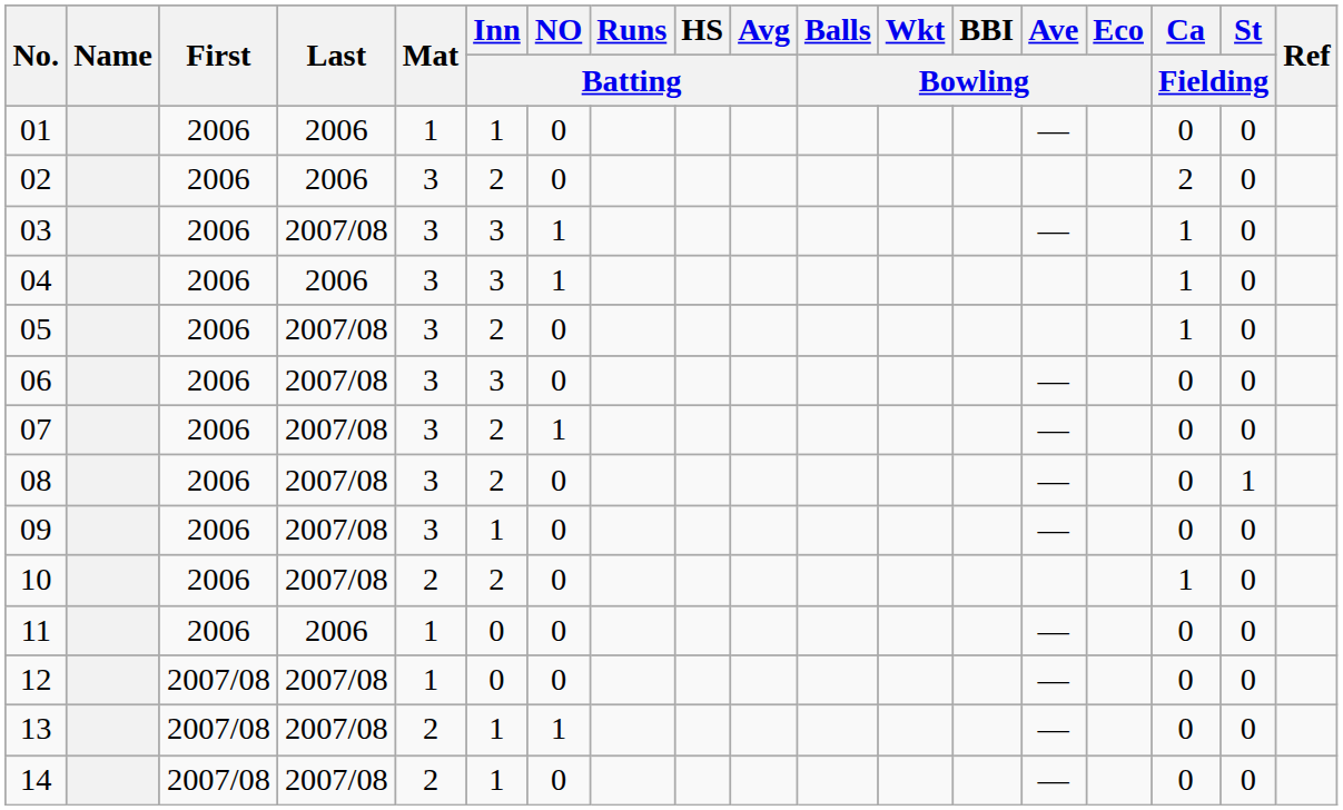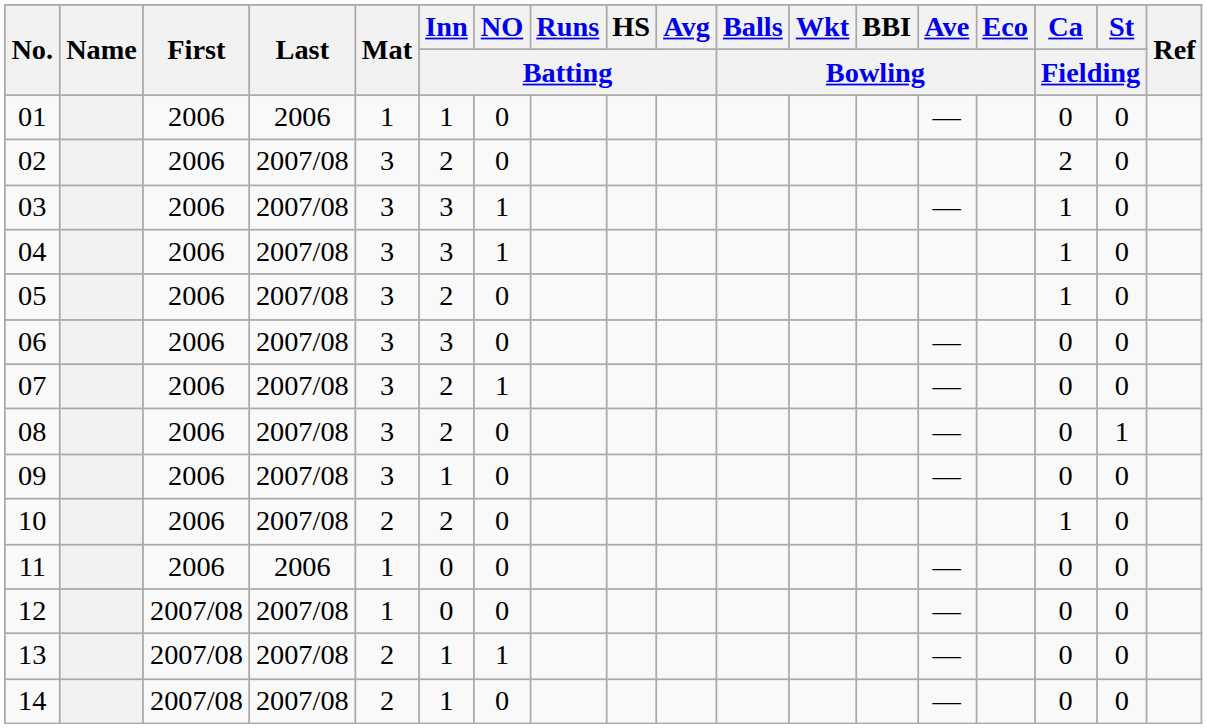02 | Last: 2006 -> 2007/08
04 | Last: 2006 -> 2007/08
